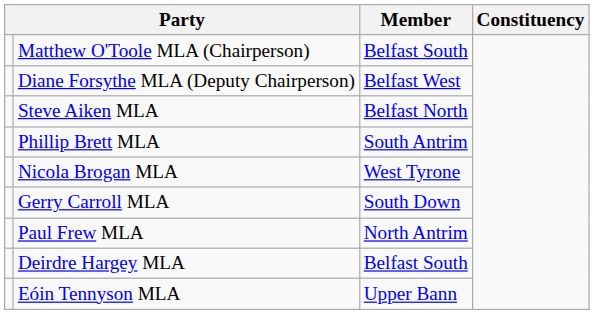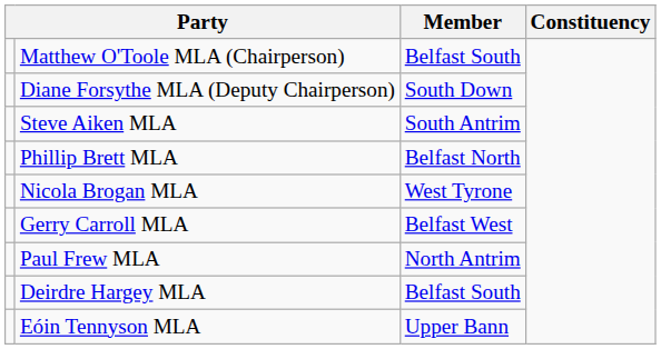Diane Forsythe MLA (Deputy Chairperson) | Member: Belfast West -> South Down
Steve Aiken MLA | Member: Belfast North -> South Antrim
Phillip Brett MLA | Member: South Antrim -> Belfast North
Gerry Carroll MLA | Member: South Down -> Belfast West
